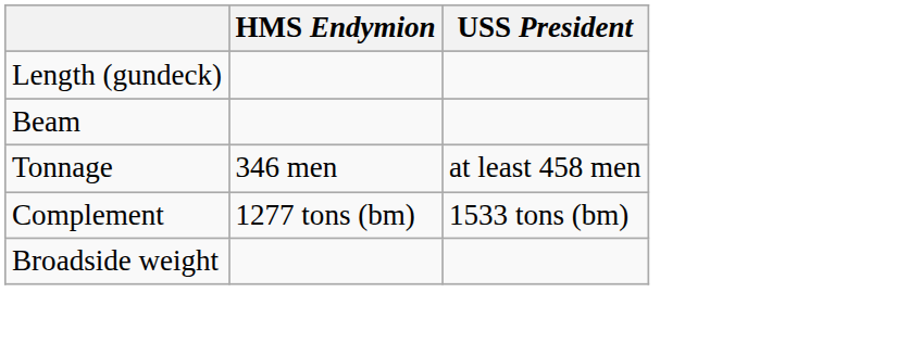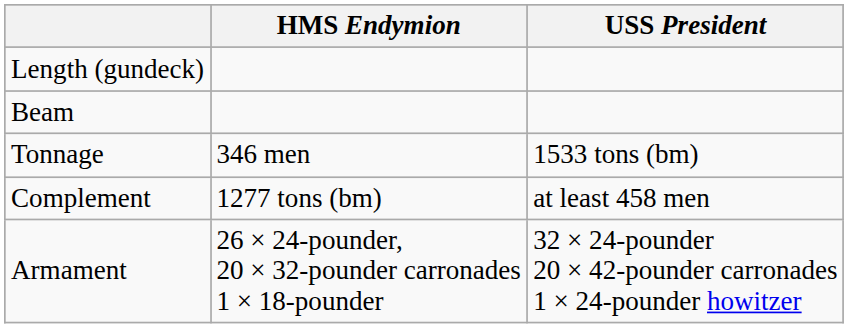Tonnage | USS President: at least 458 men -> 1533 tons (bm)
Complement | USS President: 1533 tons (bm) -> at least 458 men
+ row: Armament | 26 × 24-pounder, 20 × 32-pounder carronades 1 × 18-pounder | 32 × 24-pounder 20 × 42-pounder carronades 1 × 24-pounder howitzer
- row: Broadside weight
